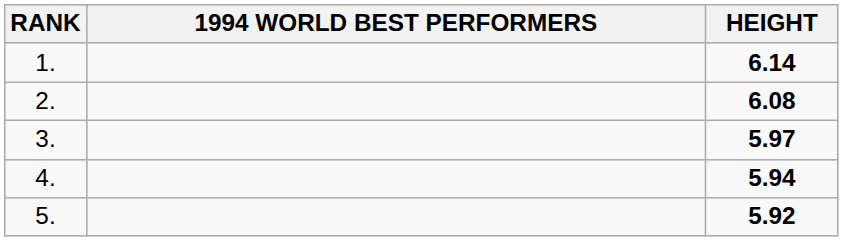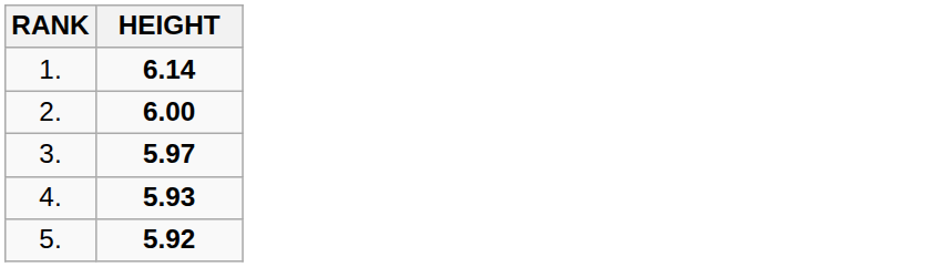- column: 1994 WORLD BEST PERFORMERS
2. | HEIGHT: 6.08 -> 6.00
4. | HEIGHT: 5.94 -> 5.93
